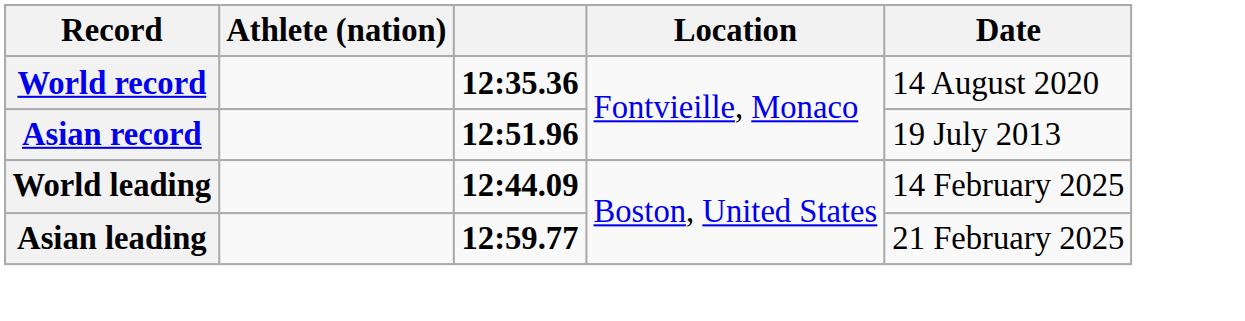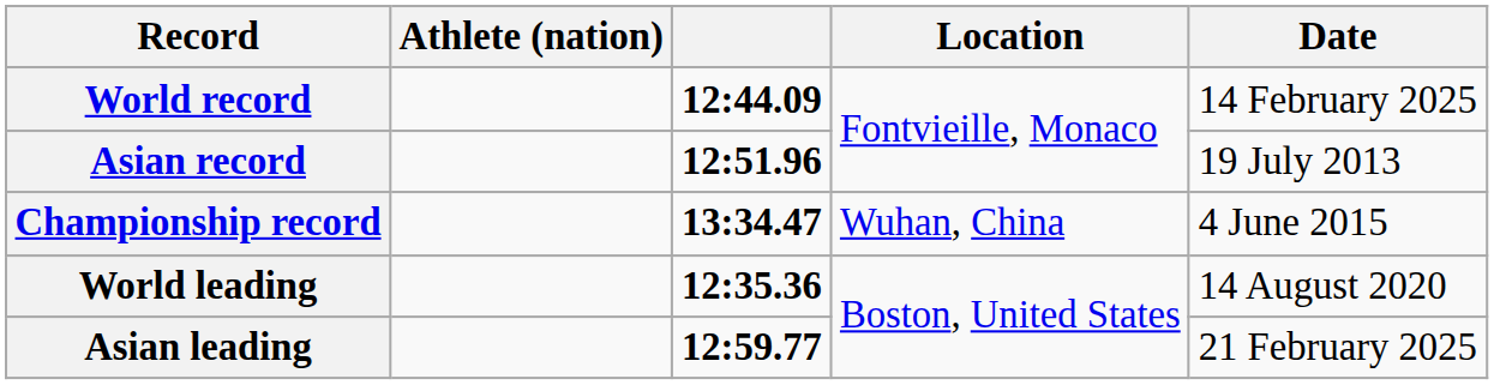World record | column 3: 12:35.36 -> 12:44.09
World record | Date: 14 August 2020 -> 14 February 2025
+ row: Championship record | 13:34.47 | Wuhan, China | 4 June 2015
World leading | column 3: 12:44.09 -> 12:35.36
World leading | Date: 14 February 2025 -> 14 August 2020
